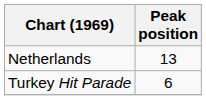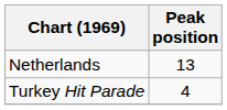Turkey Hit Parade | Peak position: 6 -> 4
